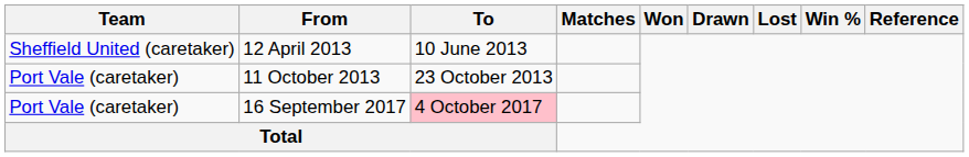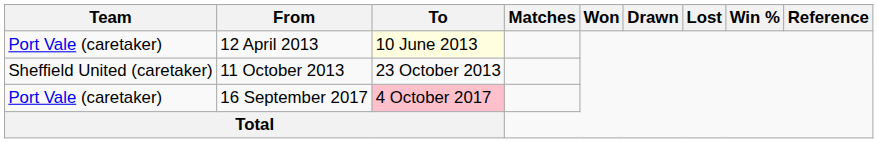12 April 2013 | Team: Sheffield United (caretaker) -> Port Vale (caretaker)
12 April 2013 | To: no background -> lightyellow background
11 October 2013 | Team: Port Vale (caretaker) -> Sheffield United (caretaker)
